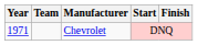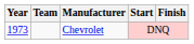Chevrolet | Year: 1971 -> 1973
